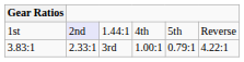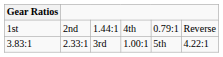1st | column 2: lavender background -> no background
1st | column 5: 5th -> 0.79:1
3.83:1 | column 5: 0.79:1 -> 5th
